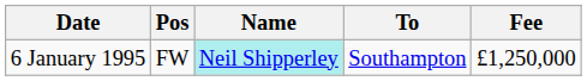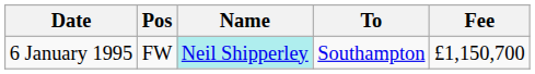6 January 1995 | Fee: £1,250,000 -> £1,150,700
